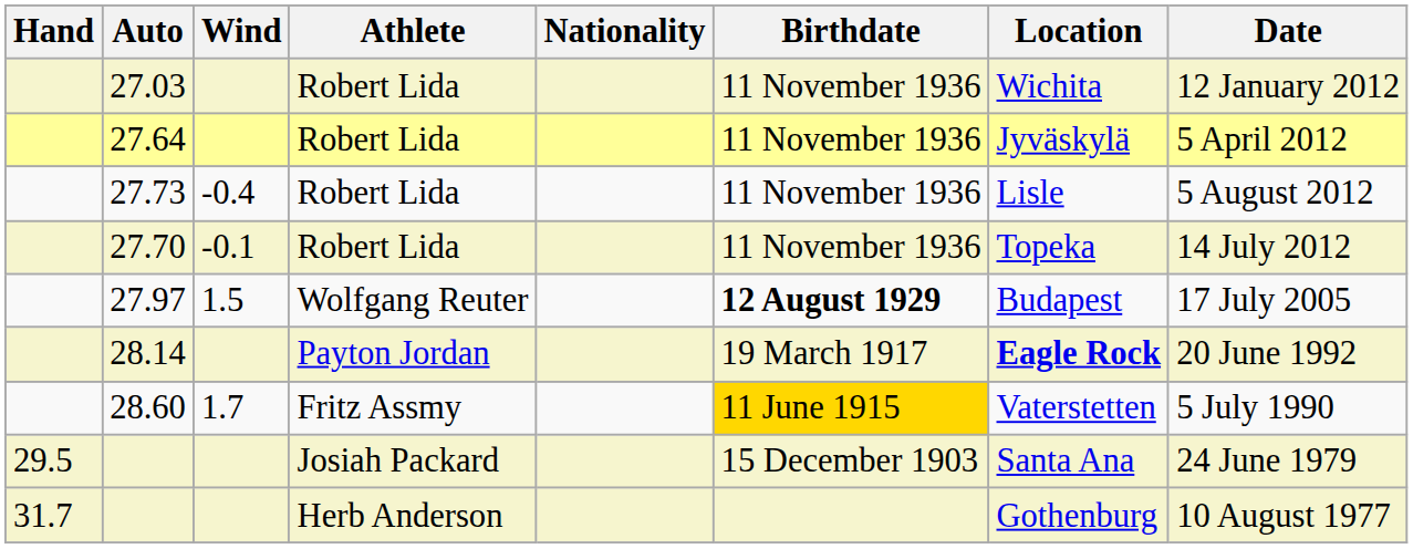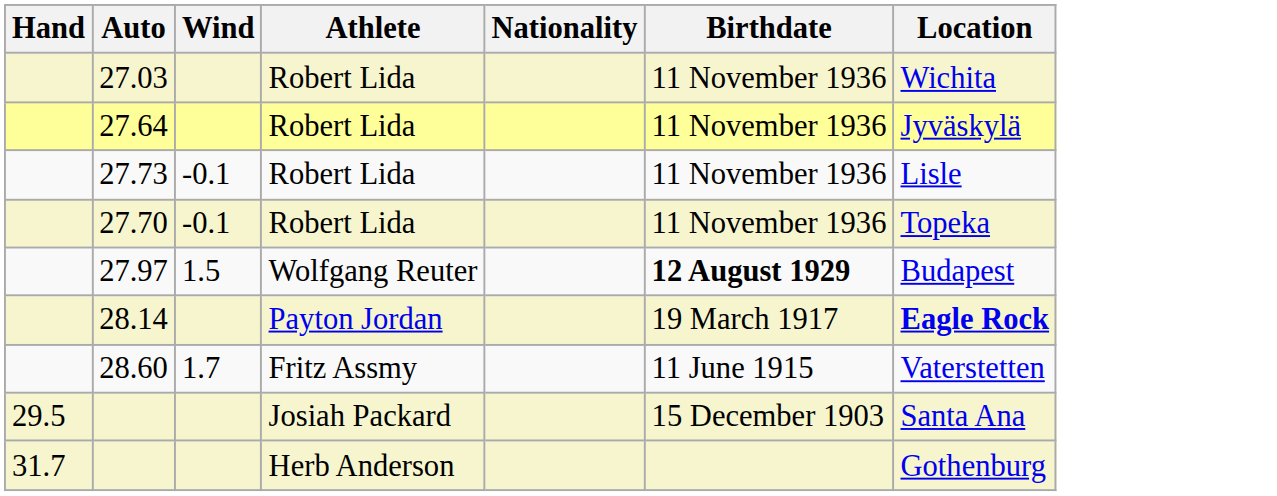- column: Date | 12 January 2012 | 5 April 2012 | 5 August 2012 | 14 July 2012 | 17 July 2005 | 20 June 1992 | 5 July 1990 | 24 June 1979 | 10 August 1977
27.73 | Wind: -0.4 -> -0.1
28.60 | Birthdate: gold background -> no background
